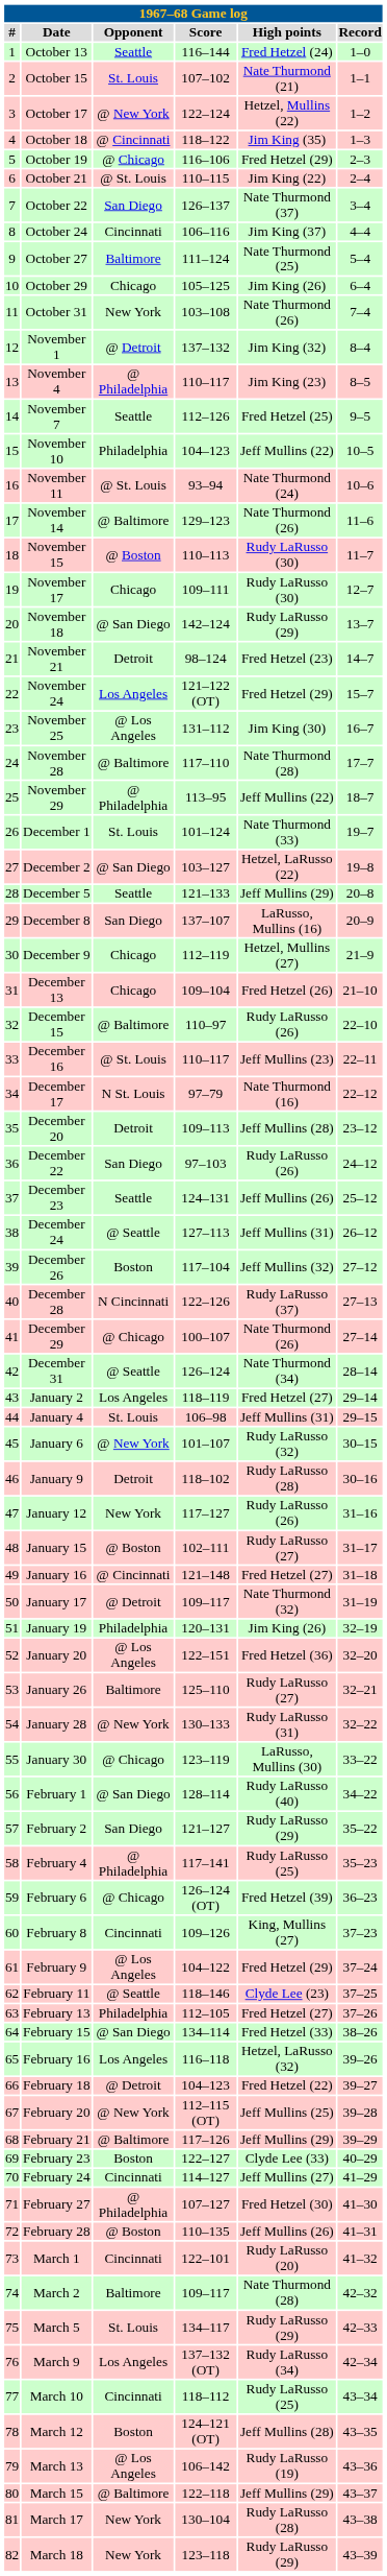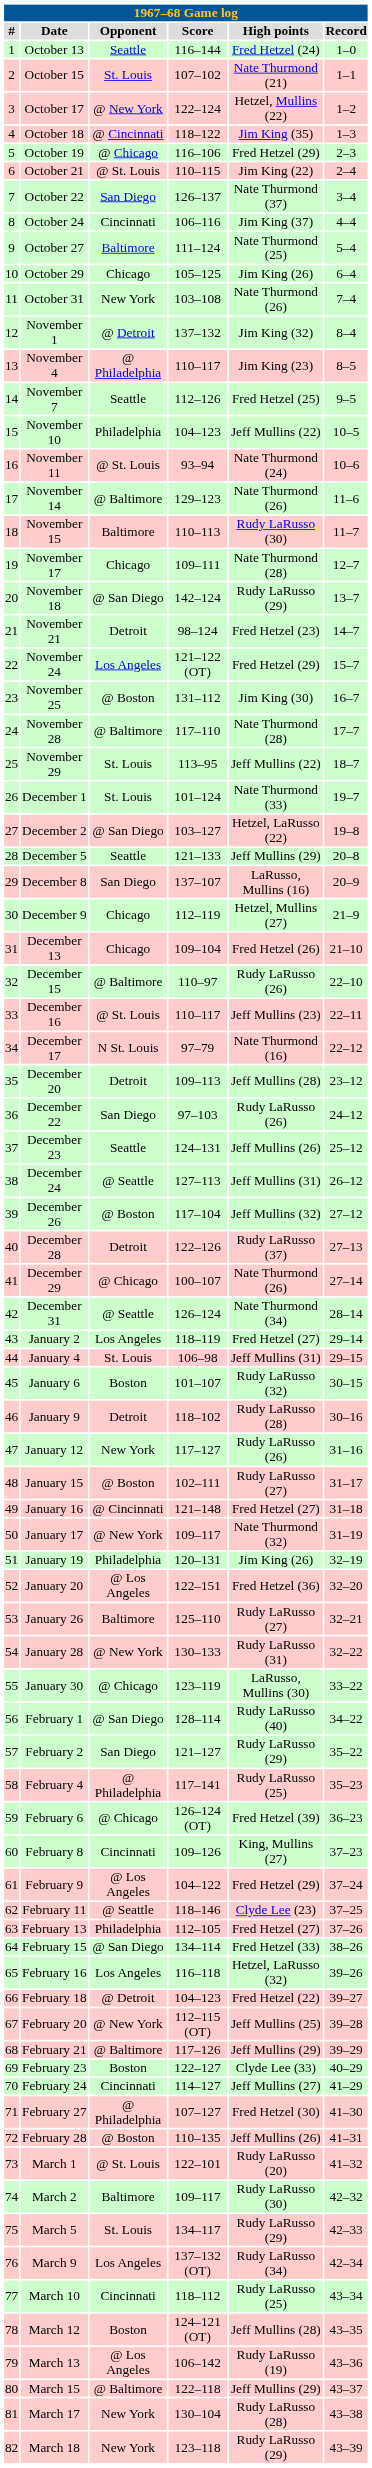November 15 | Opponent: @ Boston -> Baltimore
November 17 | High points: Rudy LaRusso (30) -> Nate Thurmond (28)
November 25 | Opponent: @ Los Angeles -> @ Boston
November 29 | Opponent: @ Philadelphia -> St. Louis
December 26 | Opponent: Boston -> @ Boston
December 28 | Opponent: N Cincinnati -> Detroit
January 6 | Opponent: @ New York -> Boston
January 17 | Opponent: @ Detroit -> @ New York
March 1 | Opponent: Cincinnati -> @ St. Louis
March 2 | High points: Nate Thurmond (28) -> Rudy LaRusso (30)
